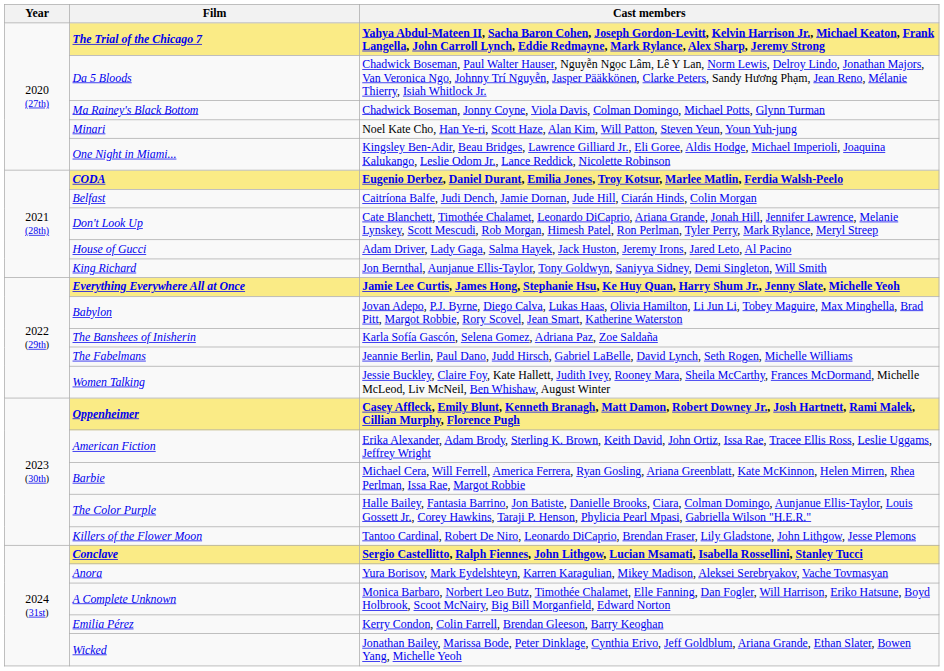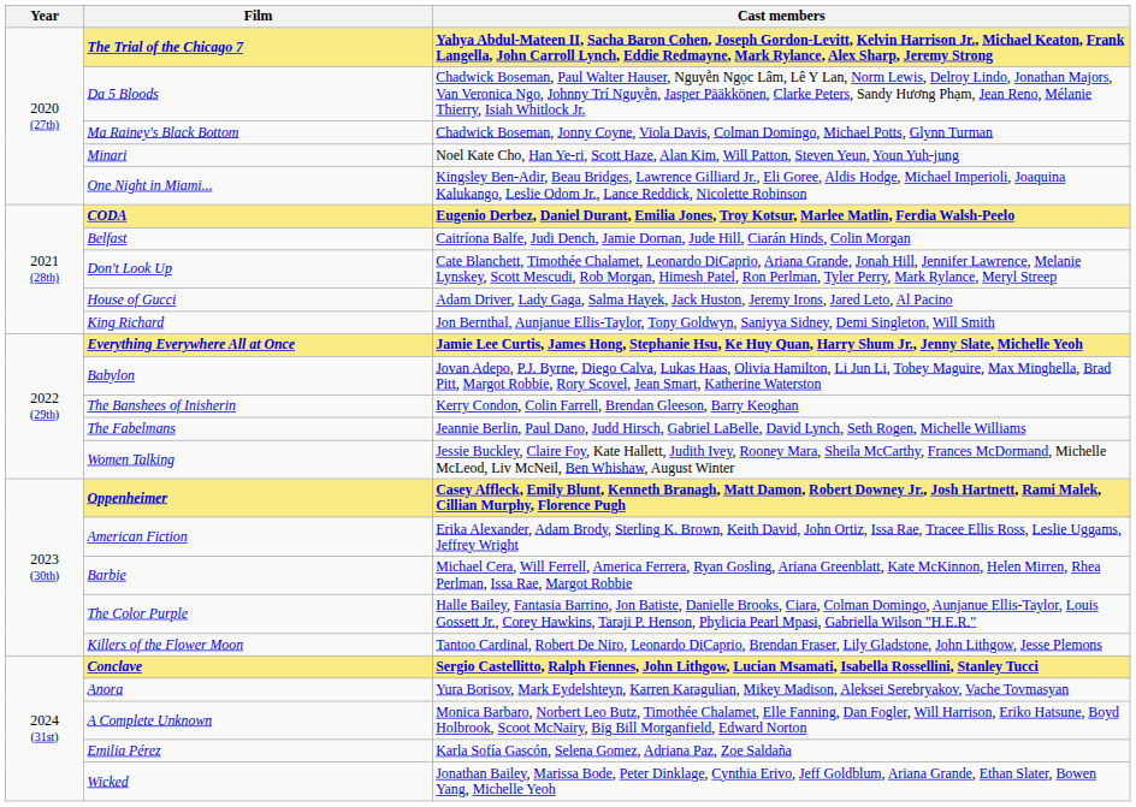The Banshees of Inisherin | Cast members: Karla Sofía Gascón, Selena Gomez, Adriana Paz, Zoe Saldaña -> Kerry Condon, Colin Farrell, Brendan Gleeson, Barry Keoghan
Emilia Pérez | Cast members: Kerry Condon, Colin Farrell, Brendan Gleeson, Barry Keoghan -> Karla Sofía Gascón, Selena Gomez, Adriana Paz, Zoe Saldaña
